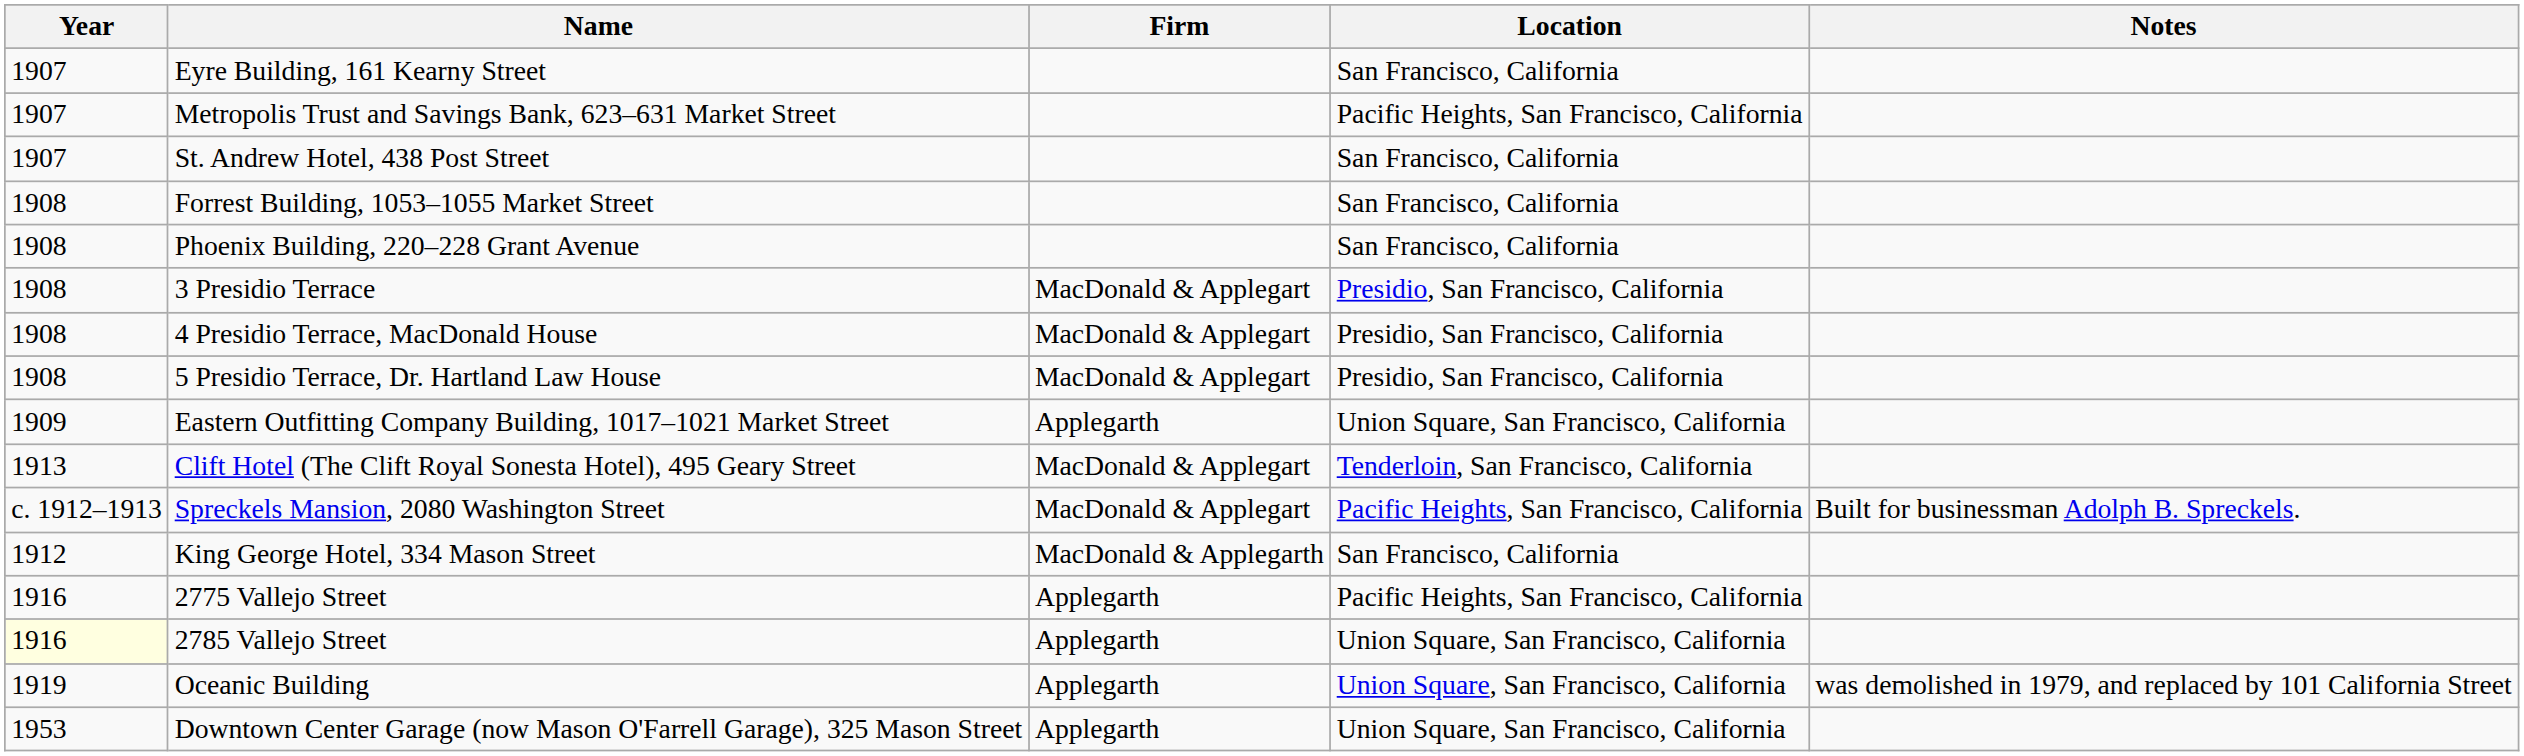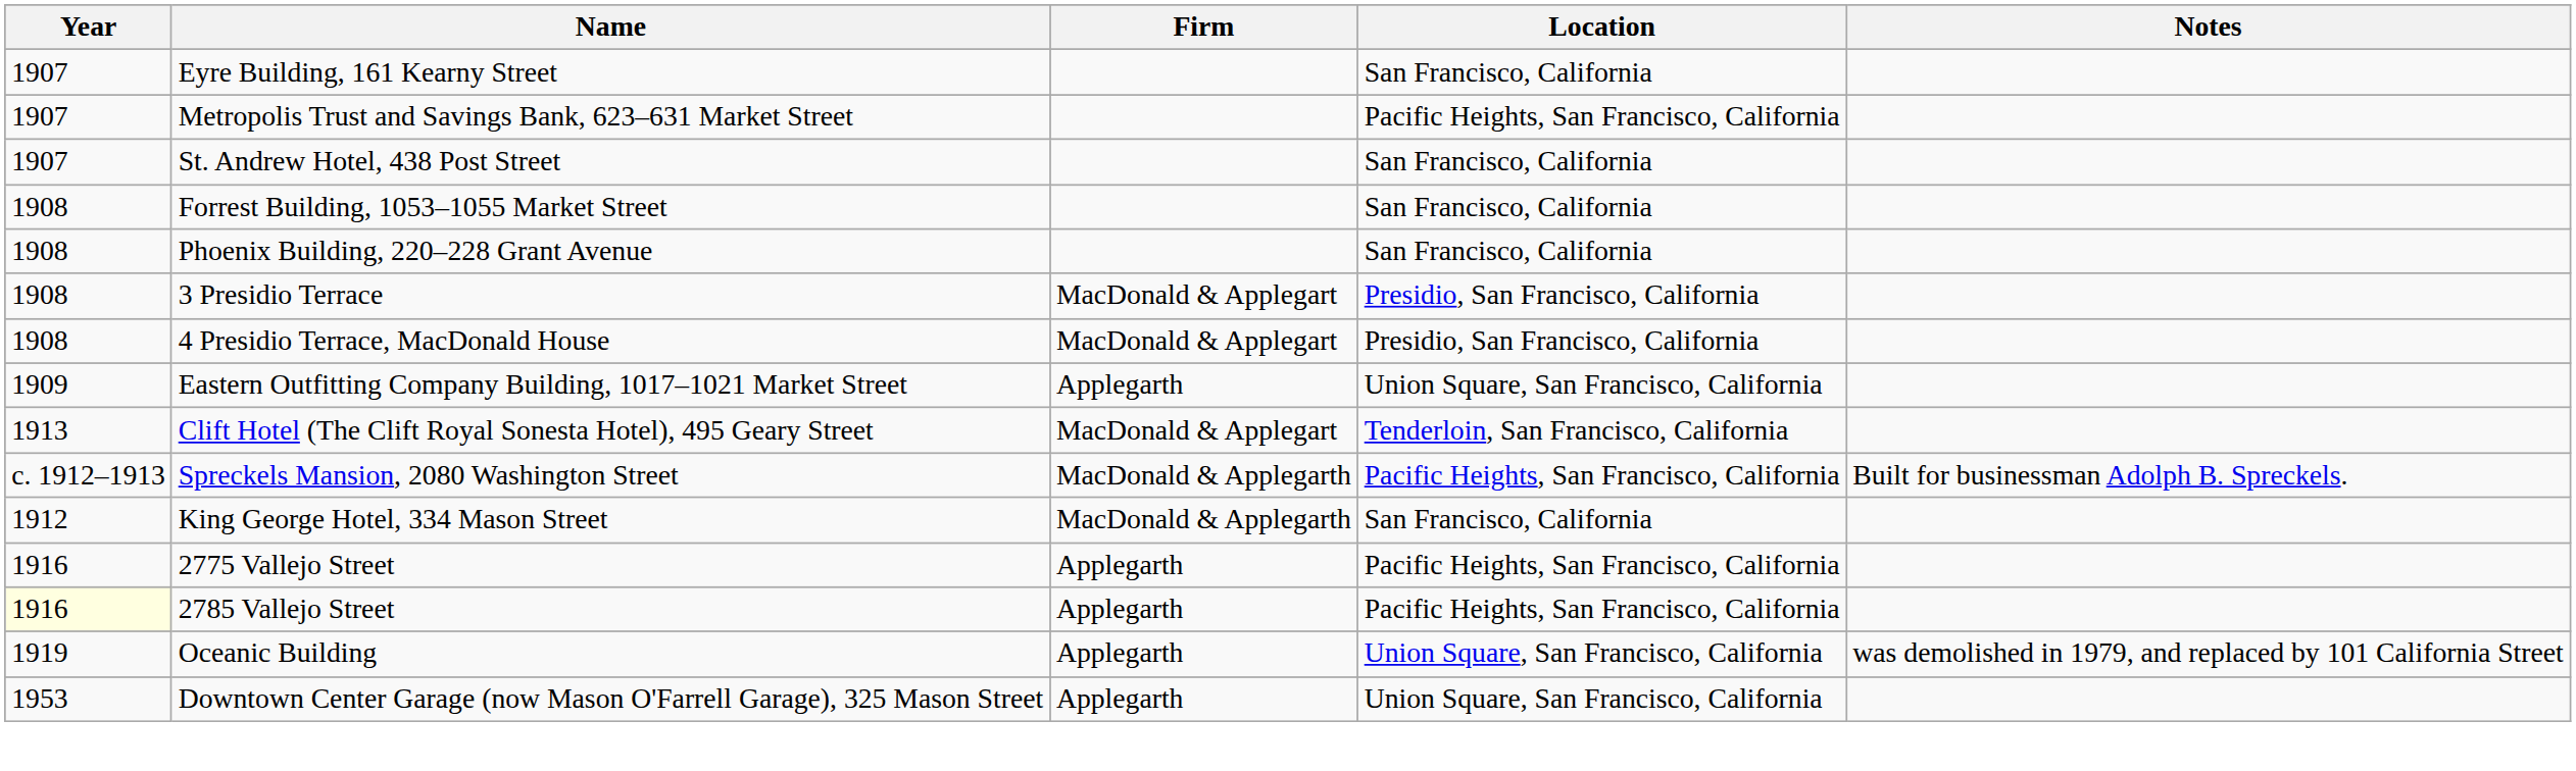- row: 1908 | 5 Presidio Terrace, Dr. Hartland Law House | MacDonald & Applegart | Presidio, San Francisco, California
Spreckels Mansion, 2080 Washington Street | Firm: MacDonald & Applegart -> MacDonald & Applegarth
2785 Vallejo Street | Location: Union Square, San Francisco, California -> Pacific Heights, San Francisco, California
